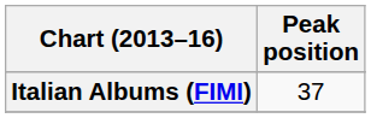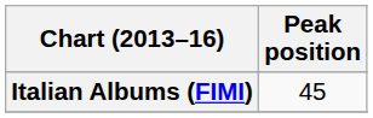Italian Albums (FIMI) | Peak position: 37 -> 45
